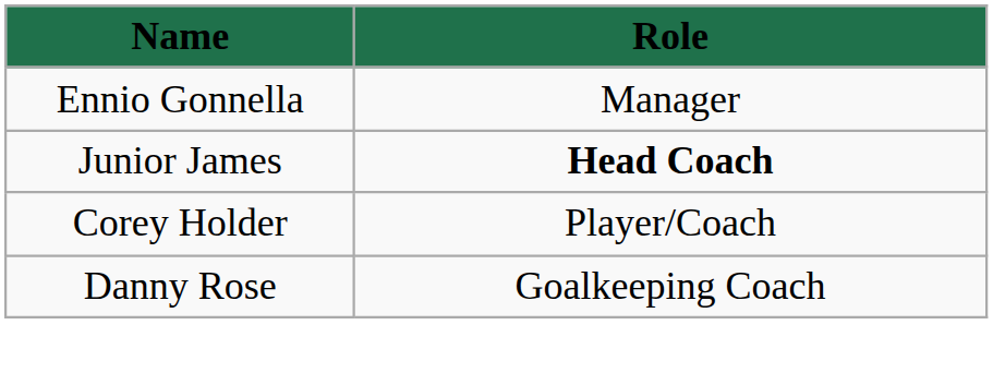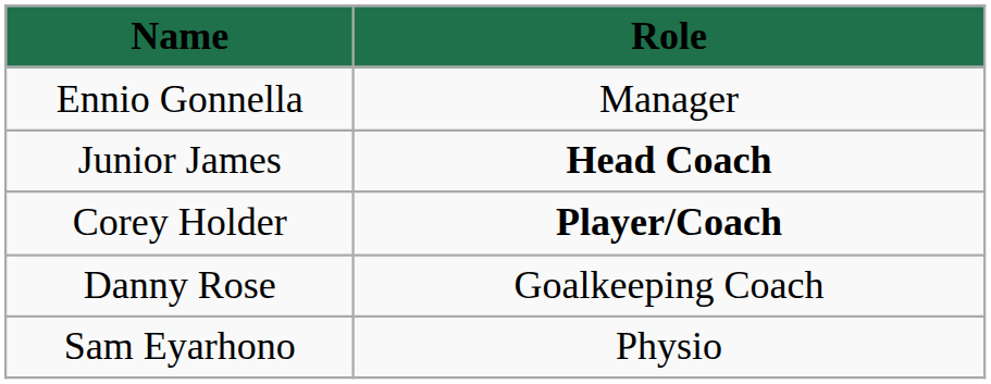Corey Holder | Role: normal -> bold
+ row: Sam Eyarhono | Physio
